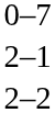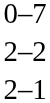rows swapped: 2–1 <-> 2–2
